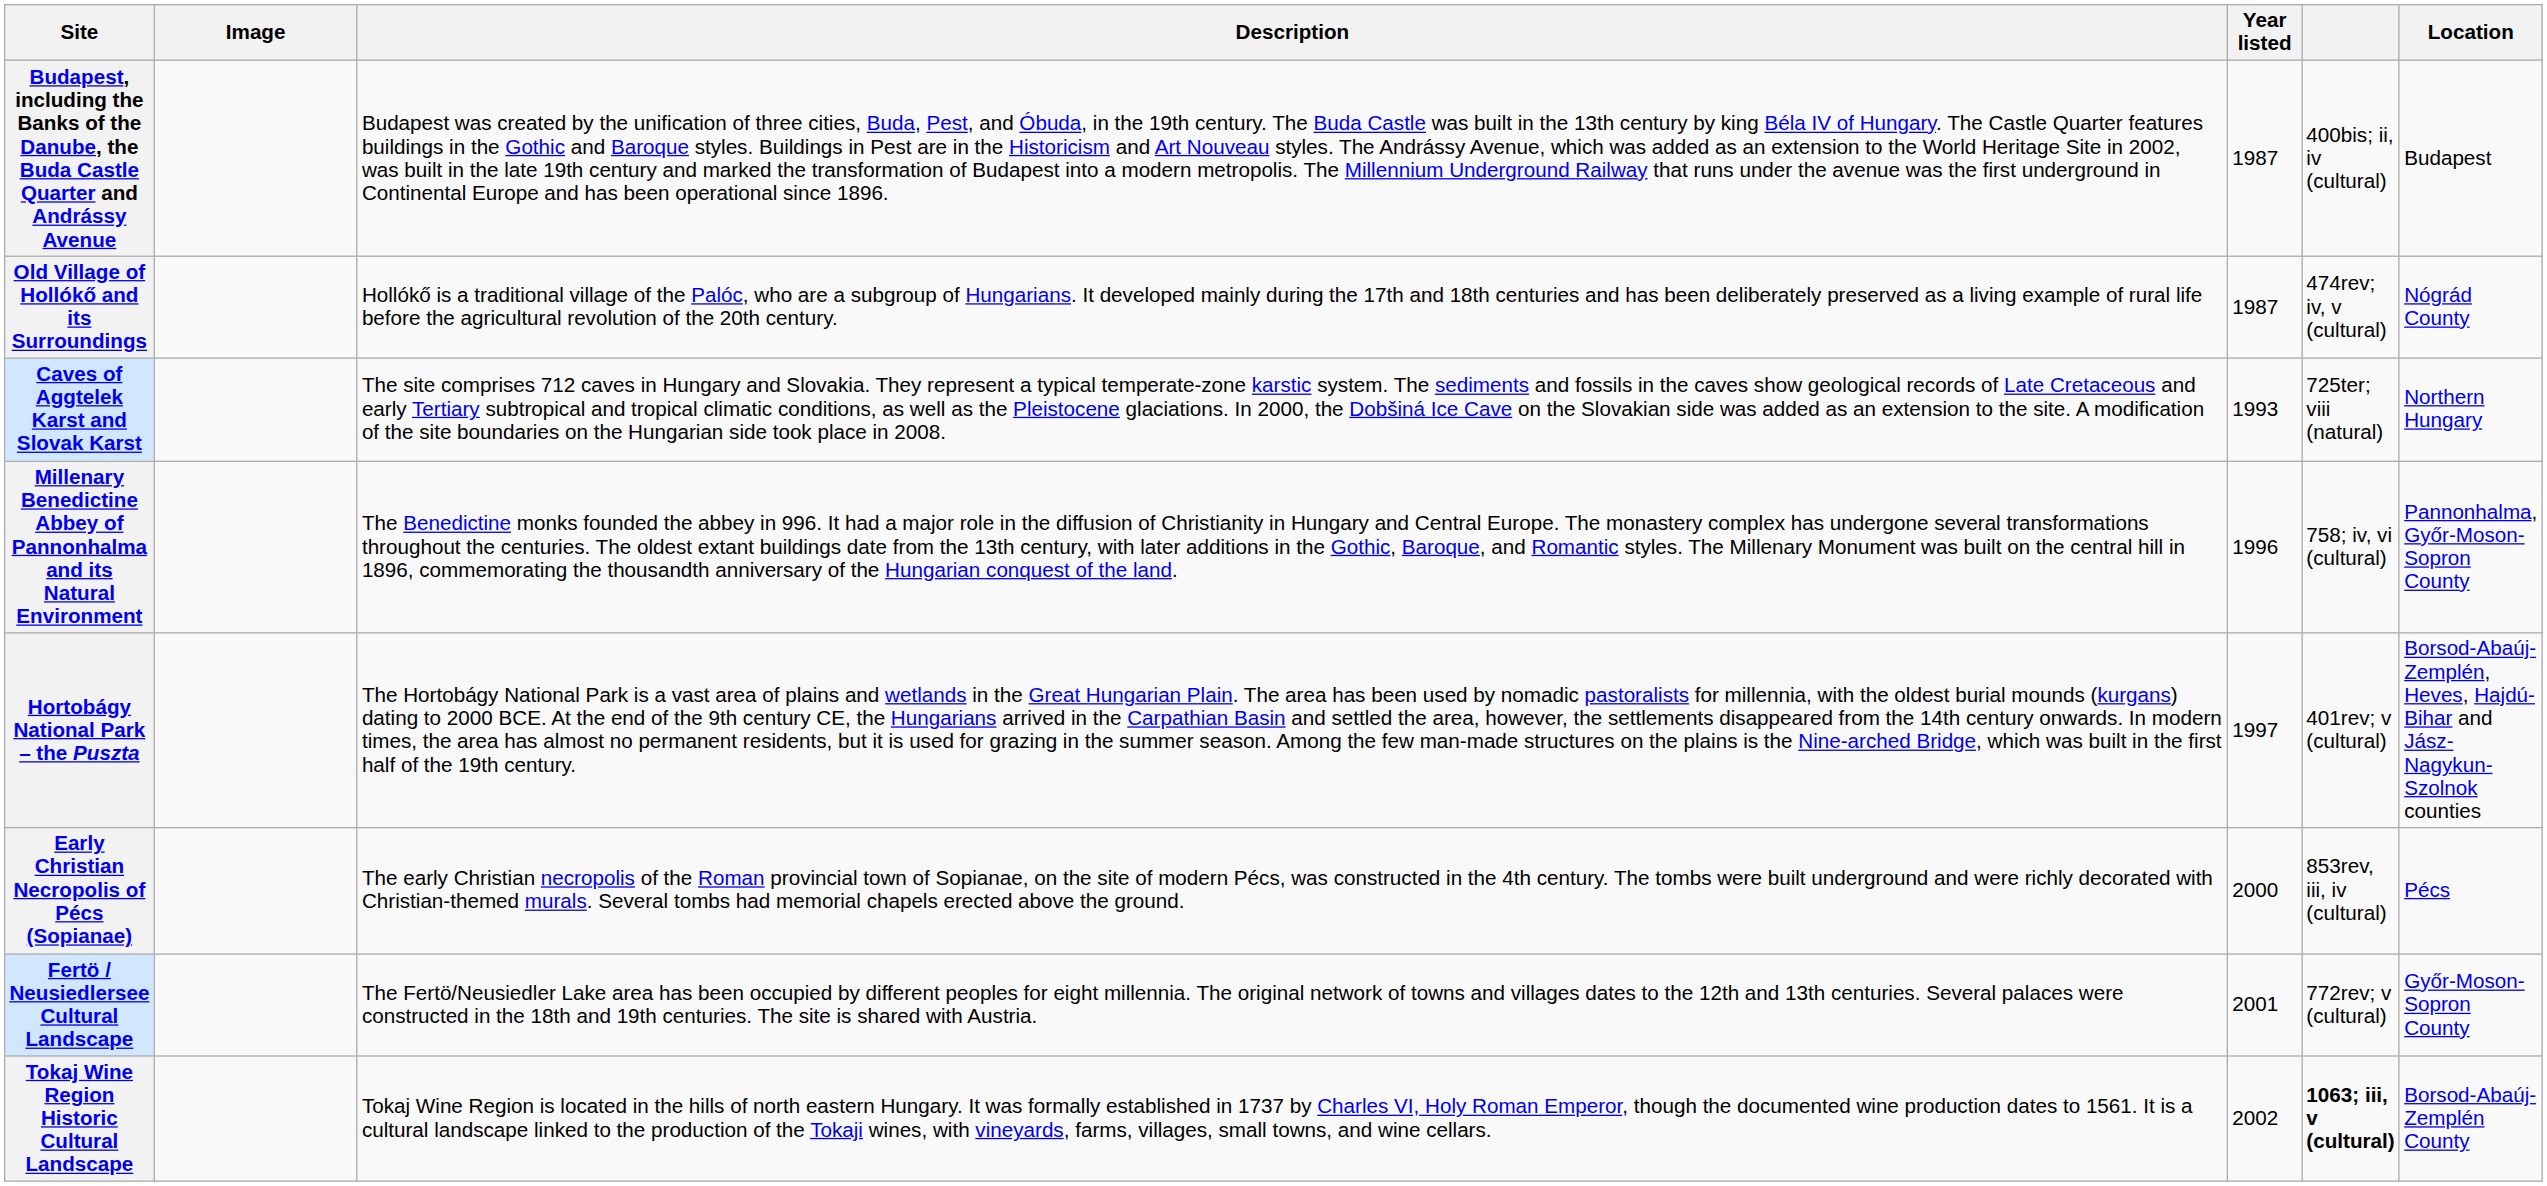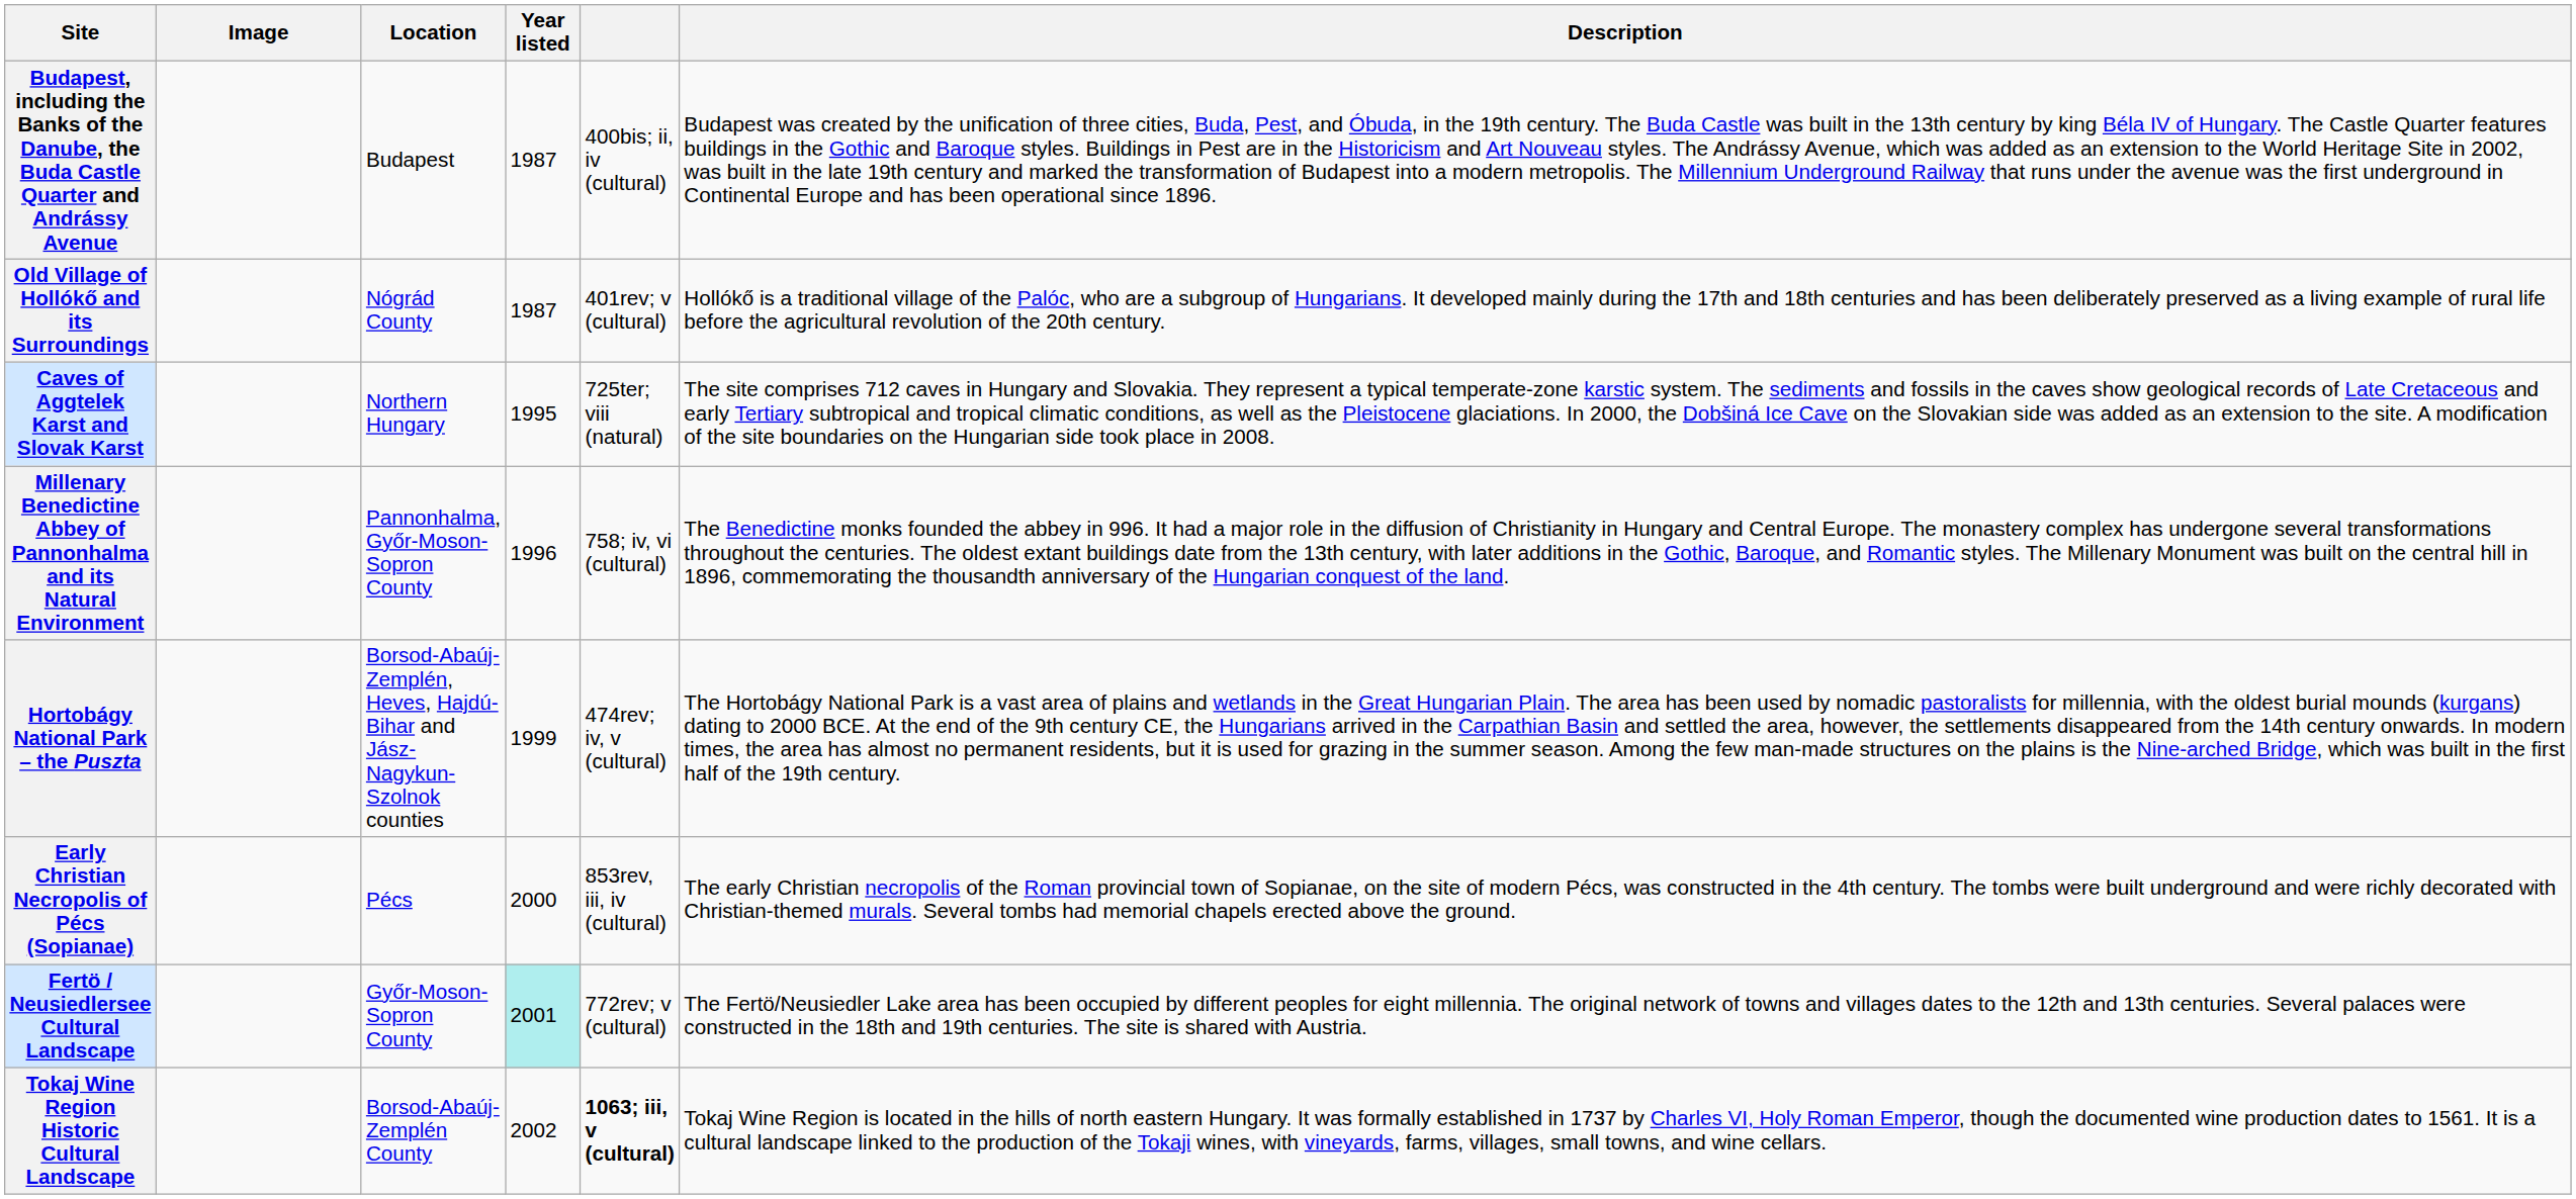columns swapped: Location <-> Description
Old Village of Hollókő and its Surroundings | column 5: 474rev; iv, v (cultural) -> 401rev; v (cultural)
Caves of Aggtelek Karst and Slovak Karst | Year listed: 1993 -> 1995
Hortobágy National Park – the Puszta | Year listed: 1997 -> 1999
Hortobágy National Park – the Puszta | column 5: 401rev; v (cultural) -> 474rev; iv, v (cultural)
Fertö / Neusiedlersee Cultural Landscape | Year listed: no background -> paleturquoise background
